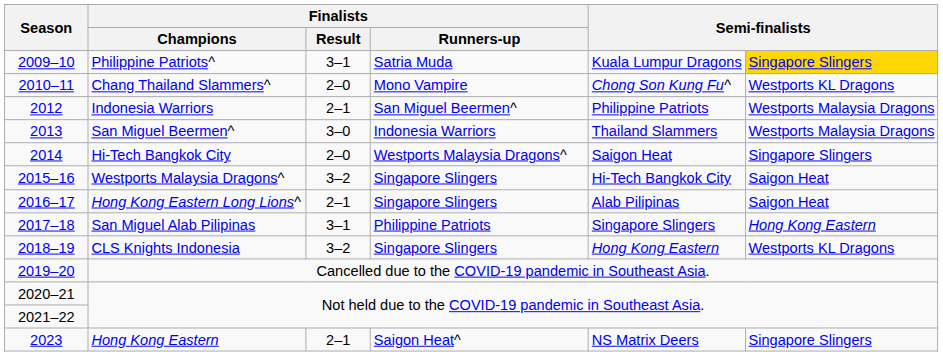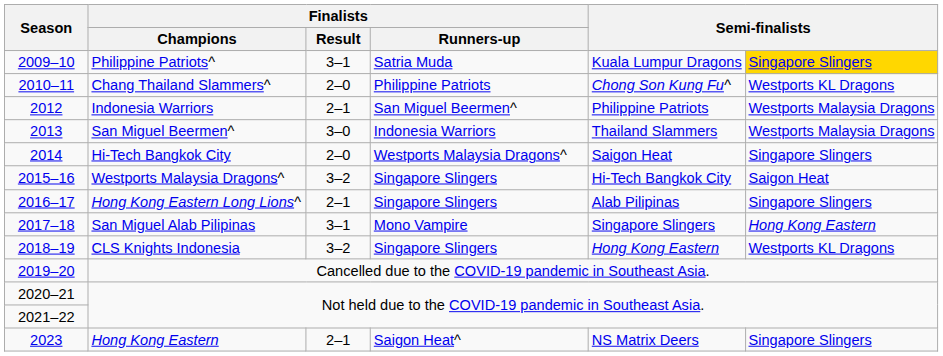Chang Thailand Slammers^ | Finalists / Runners-up: Mono Vampire -> Philippine Patriots
Hong Kong Eastern Long Lions^ | column 6: Saigon Heat -> Singapore Slingers
San Miguel Alab Pilipinas | Finalists / Runners-up: Philippine Patriots -> Mono Vampire
